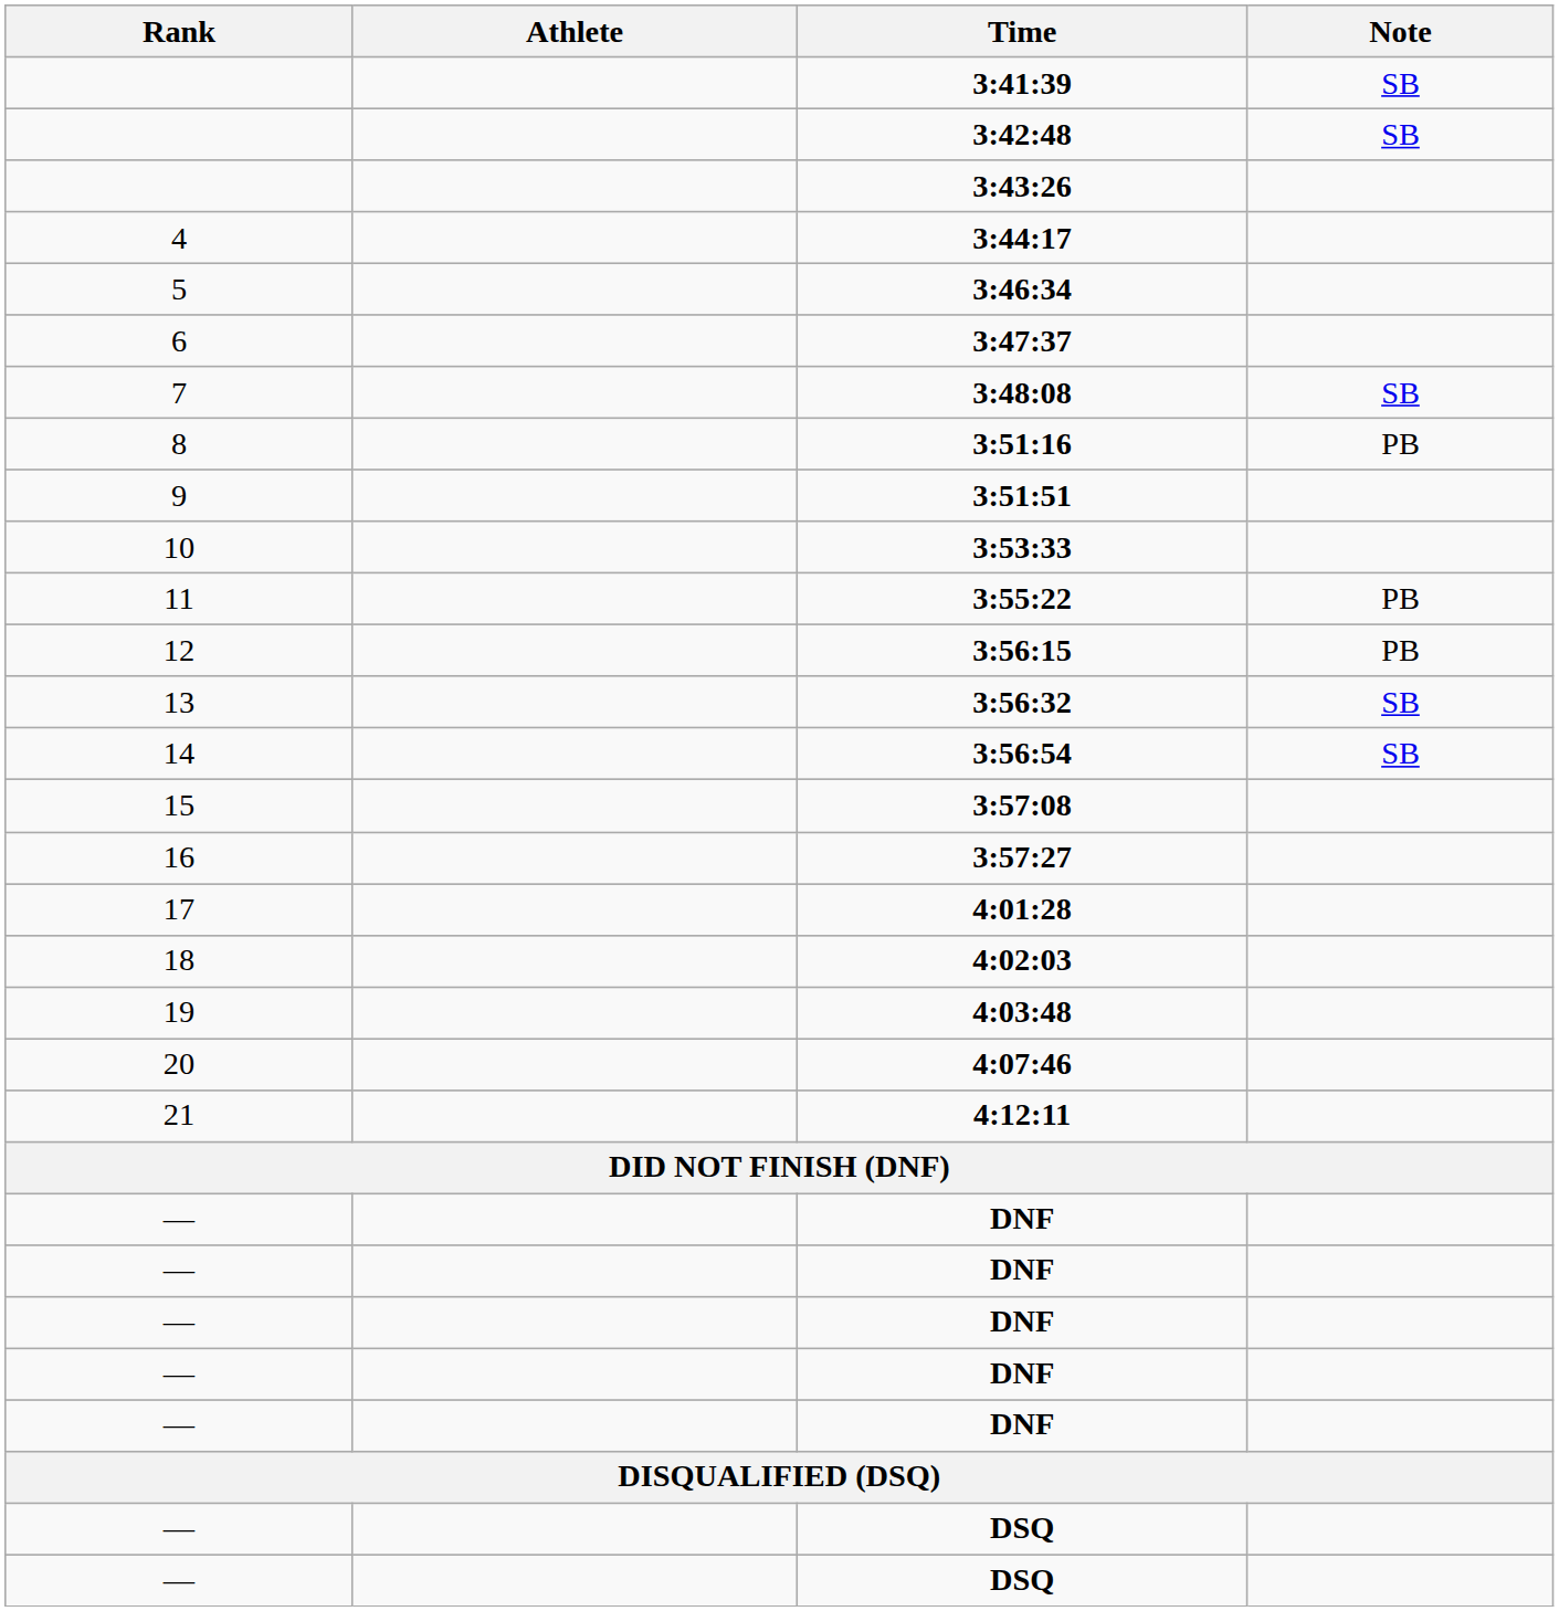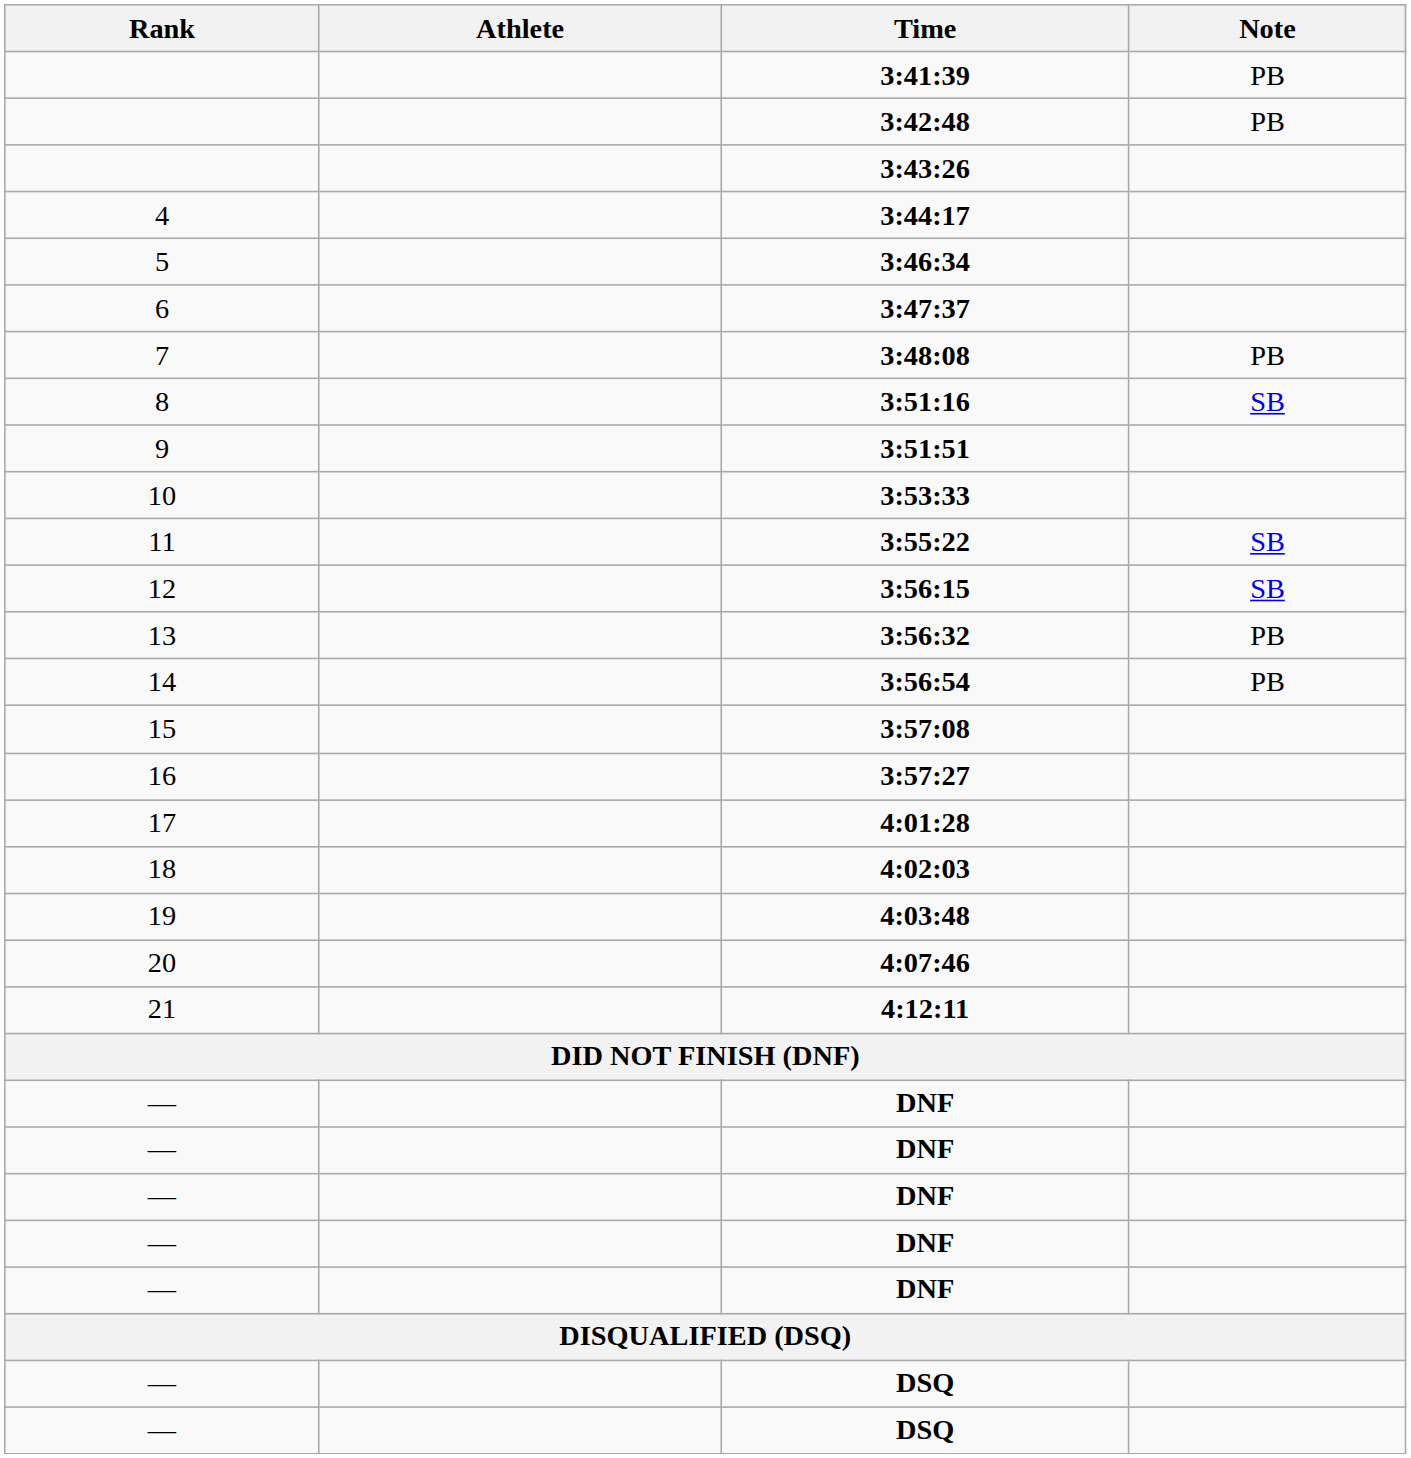3:41:39 | Note: SB -> PB
3:42:48 | Note: SB -> PB
3:48:08 | Note: SB -> PB
3:51:16 | Note: PB -> SB
3:55:22 | Note: PB -> SB
3:56:15 | Note: PB -> SB
3:56:32 | Note: SB -> PB
3:56:54 | Note: SB -> PB
